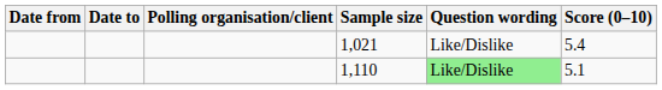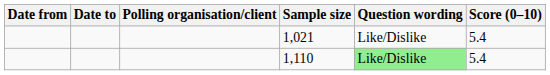1,110 | Score (0–10): 5.1 -> 5.4
